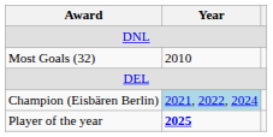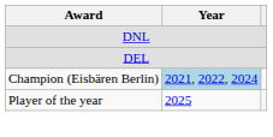- row: Most Goals (32) | 2010
Player of the year | Year: bold -> normal
